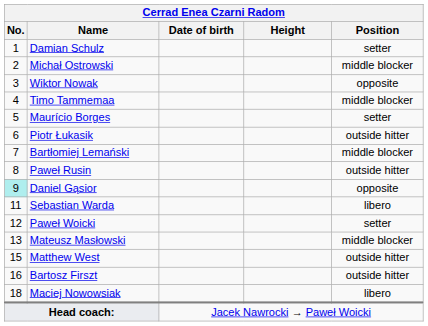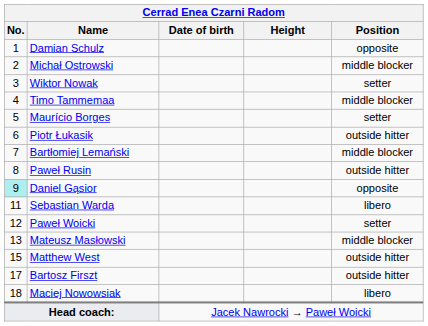Damian Schulz | Position: setter -> opposite
Wiktor Nowak | Position: opposite -> setter
Bartosz Firszt | No.: 16 -> 17
